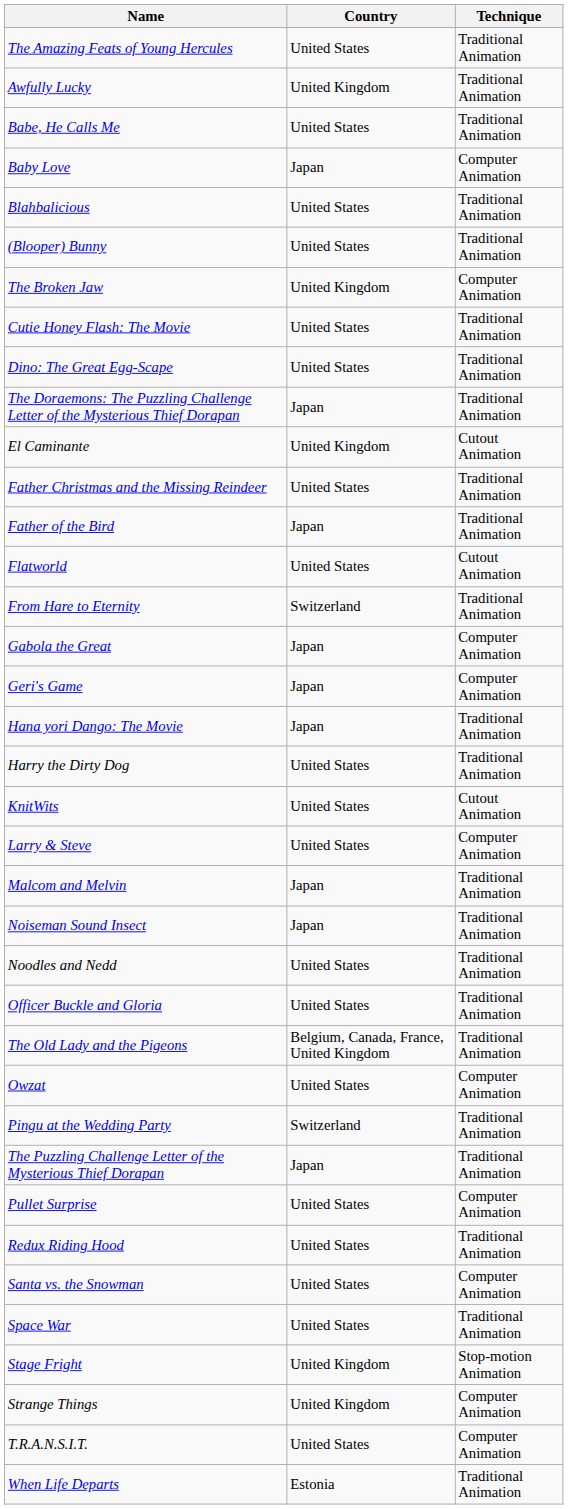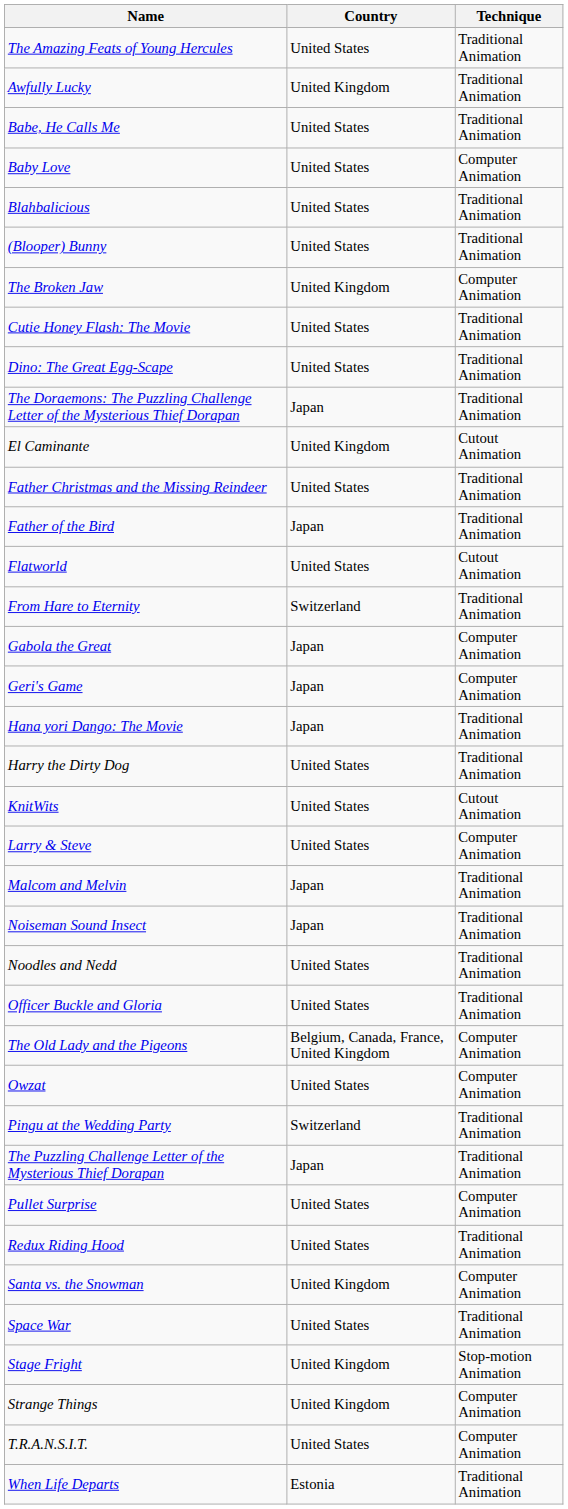Baby Love | Country: Japan -> United States
The Old Lady and the Pigeons | Technique: Traditional Animation -> Computer Animation
Santa vs. the Snowman | Country: United States -> United Kingdom
